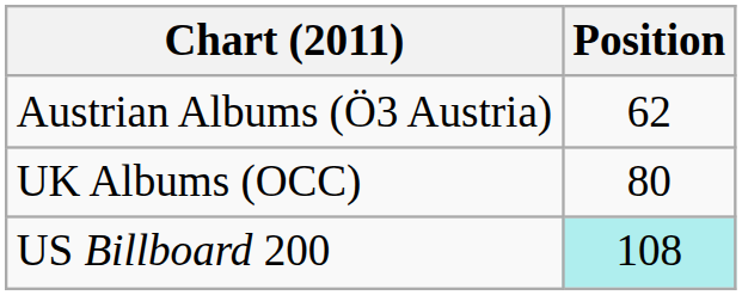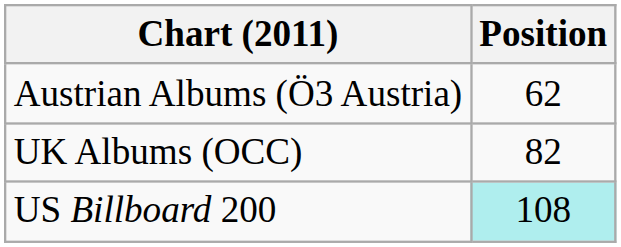UK Albums (OCC) | Position: 80 -> 82
